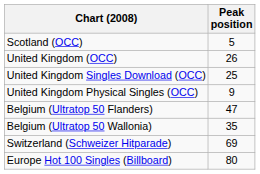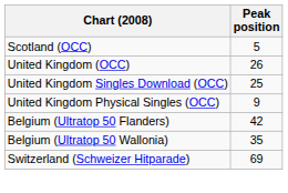Belgium (Ultratop 50 Flanders) | Peak position: 47 -> 42
- row: Europe Hot 100 Singles (Billboard) | 80
